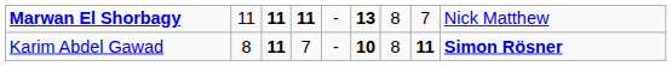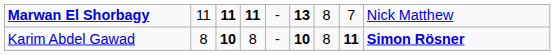Karim Abdel Gawad | column 3: 11 -> 10
Karim Abdel Gawad | column 4: 7 -> 8
